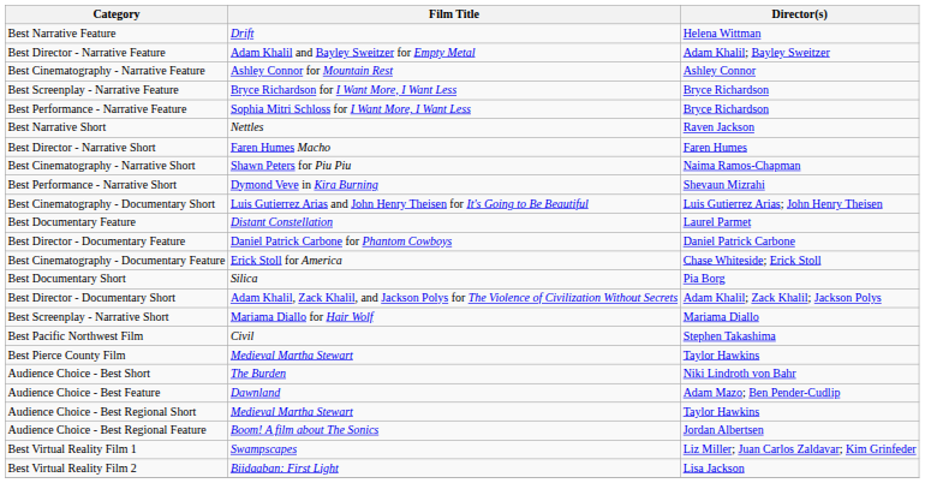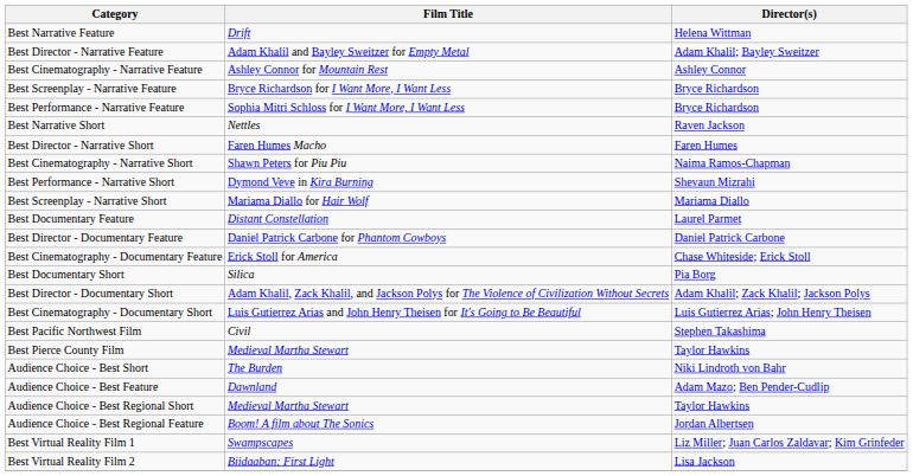rows swapped: Best Screenplay - Narrative Short <-> Best Cinematography - Documentary Short
